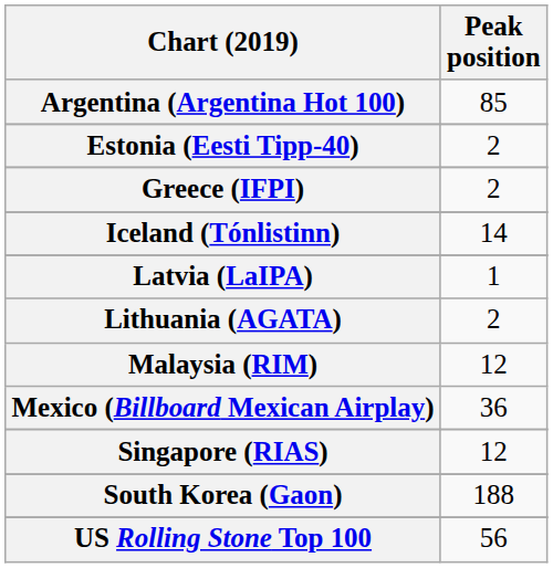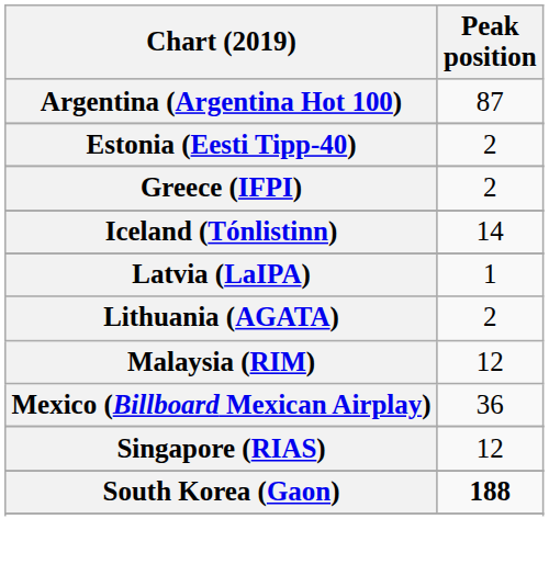Argentina (Argentina Hot 100) | Peak position: 85 -> 87
South Korea (Gaon) | Peak position: normal -> bold
- row: US Rolling Stone Top 100 | 56
